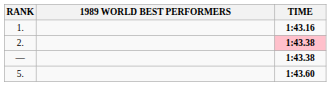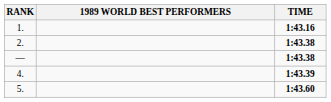2. | TIME: pink background -> no background
+ row: 4. | 1:43.39
